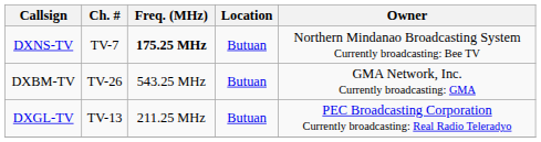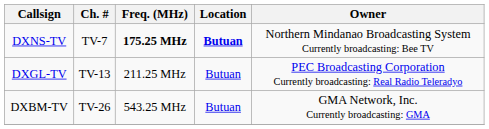DXNS-TV | Location: normal -> bold
rows swapped: DXGL-TV <-> DXBM-TV
